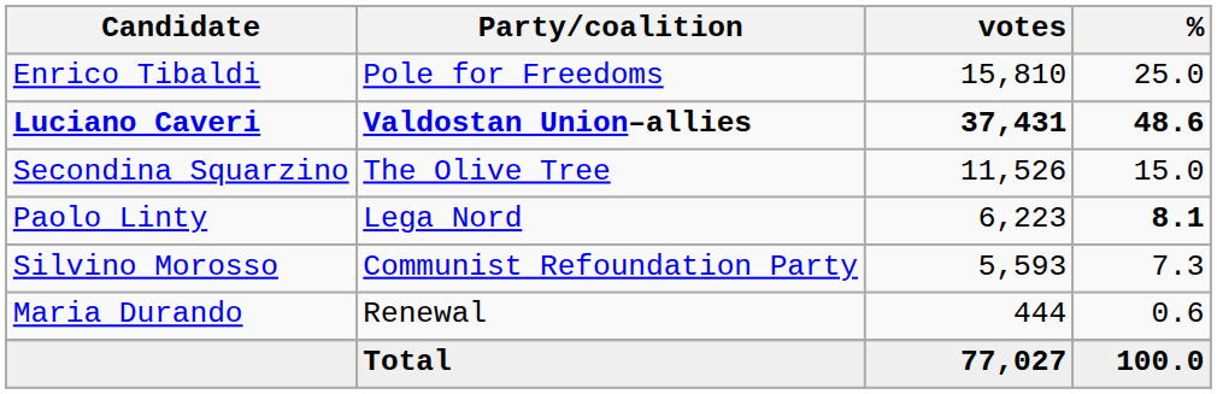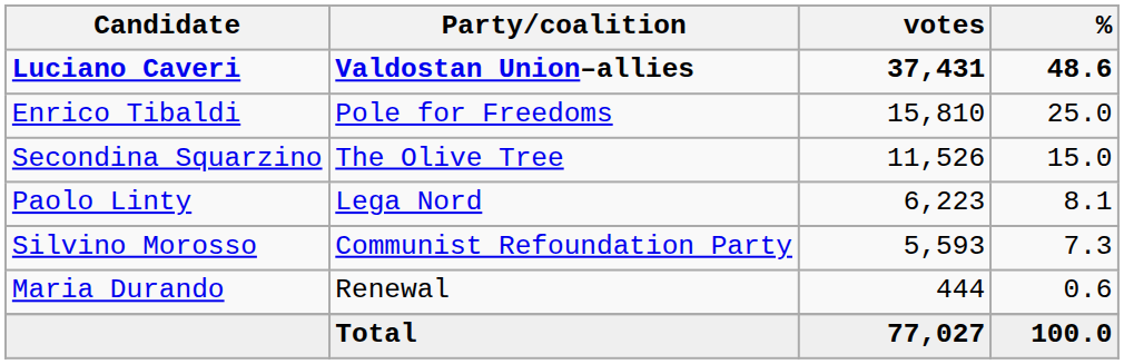rows swapped: Luciano Caveri <-> Enrico Tibaldi
Paolo Linty | %: bold -> normal
